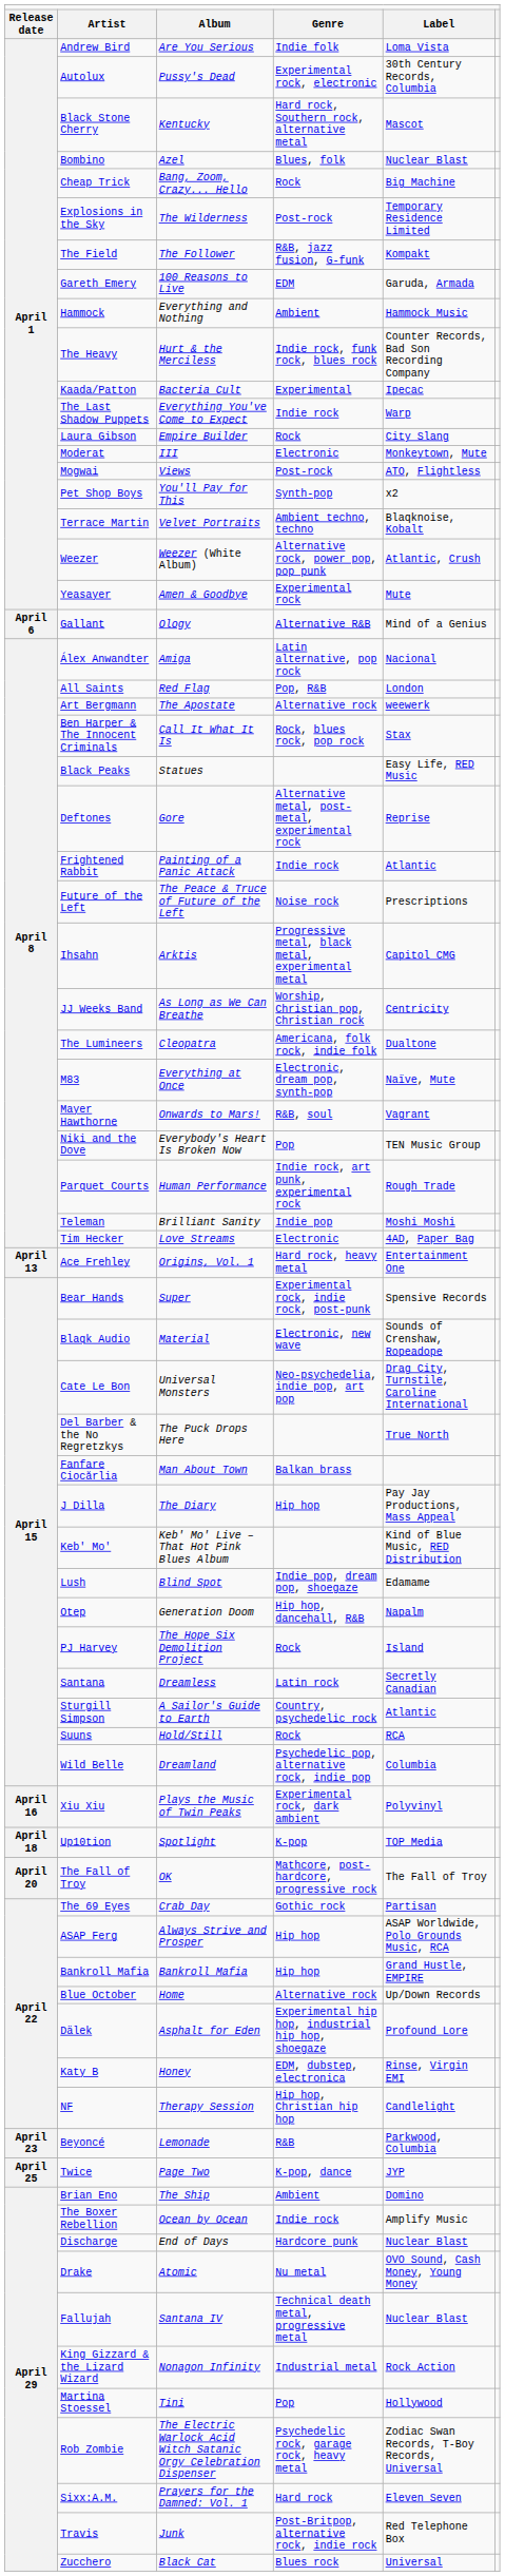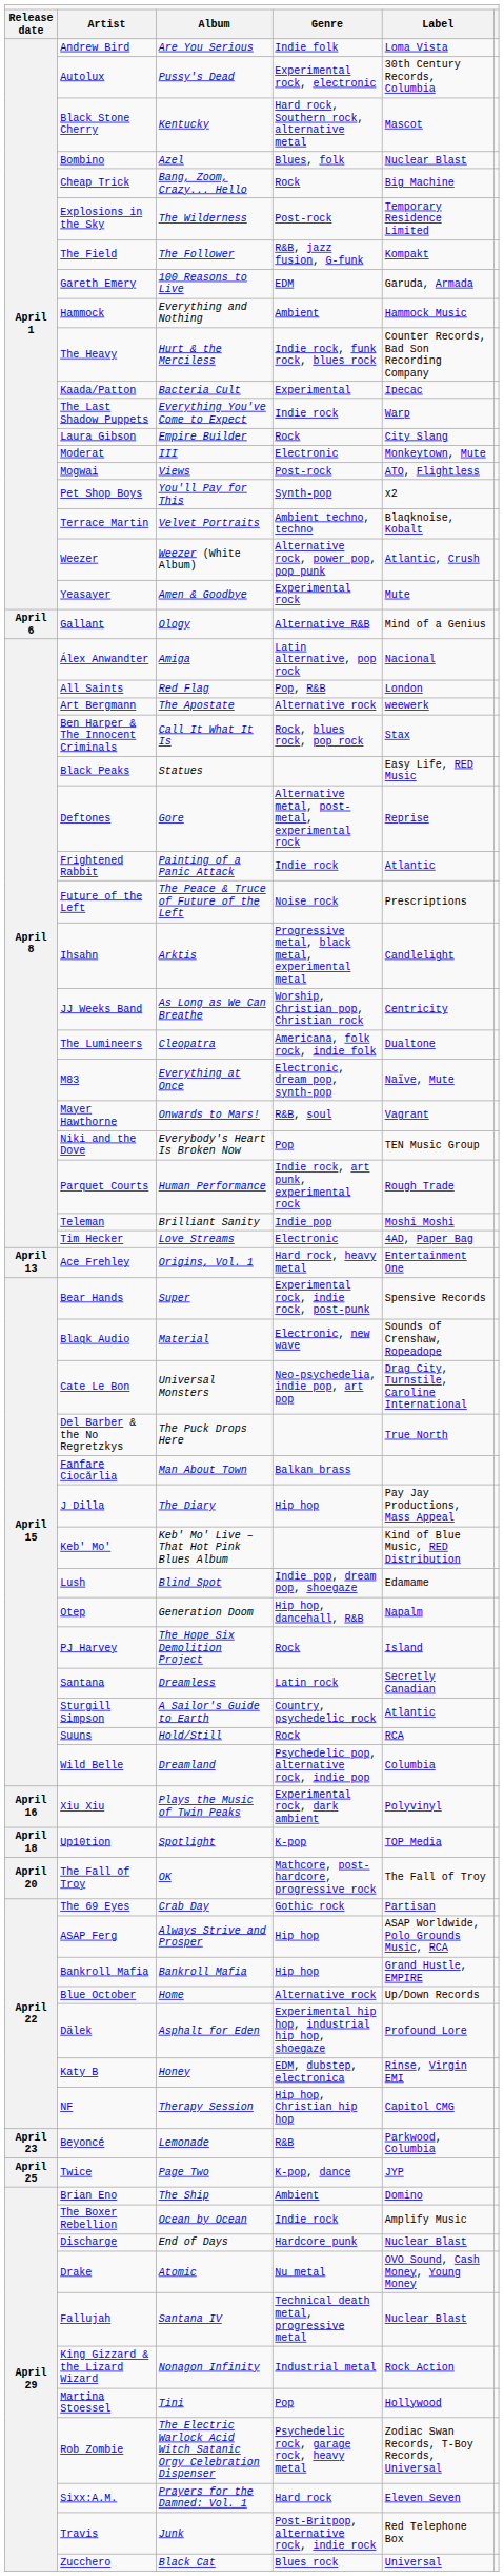Ihsahn | column 5: Capitol CMG -> Candlelight
NF | column 5: Candlelight -> Capitol CMG
